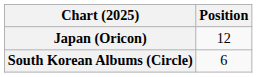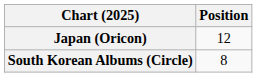South Korean Albums (Circle) | Position: 6 -> 8
